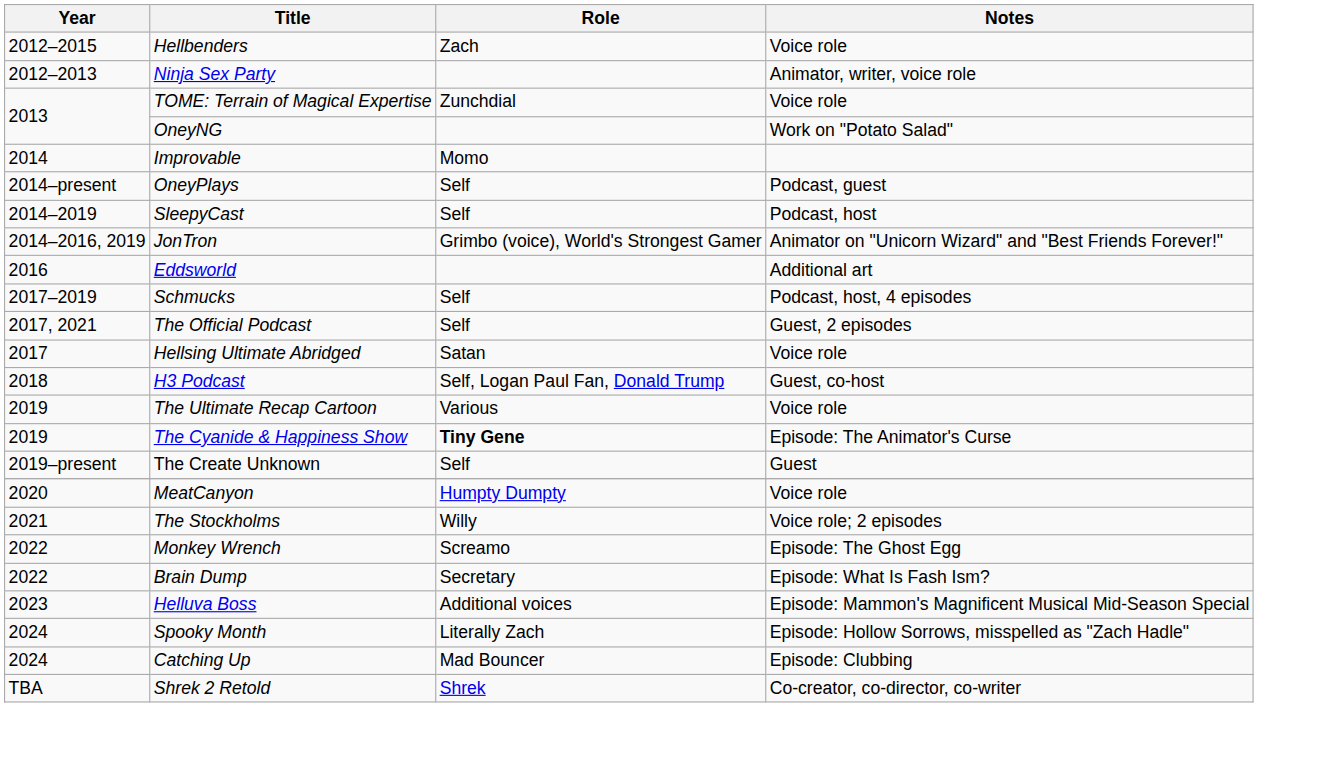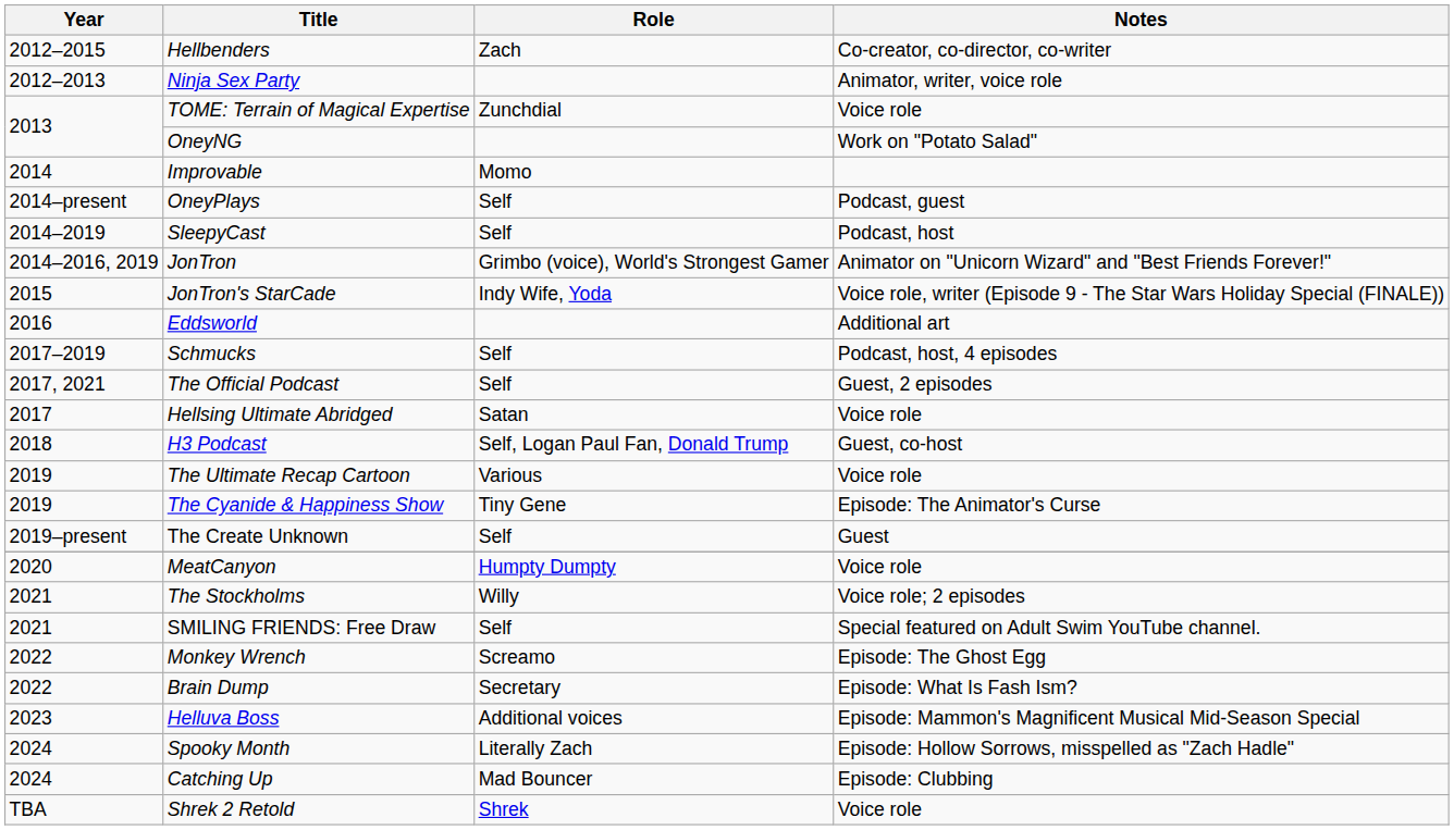Hellbenders | Notes: Voice role -> Co-creator, co-director, co-writer
+ row: 2015 | JonTron's StarCade | Indy Wife, Yoda | Voice role, writer (Episode 9 - The Star Wars Holiday Special (FINALE))
The Cyanide & Happiness Show | Role: bold -> normal
+ row: 2021 | SMILING FRIENDS: Free Draw | Self | Special featured on Adult Swim YouTube channel.
Shrek 2 Retold | Notes: Co-creator, co-director, co-writer -> Voice role
